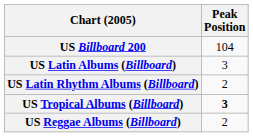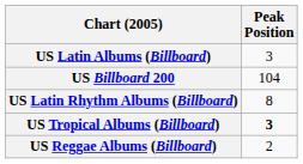rows swapped: US Billboard 200 <-> US Latin Albums (Billboard)
US Latin Rhythm Albums (Billboard) | Peak Position: 2 -> 8
